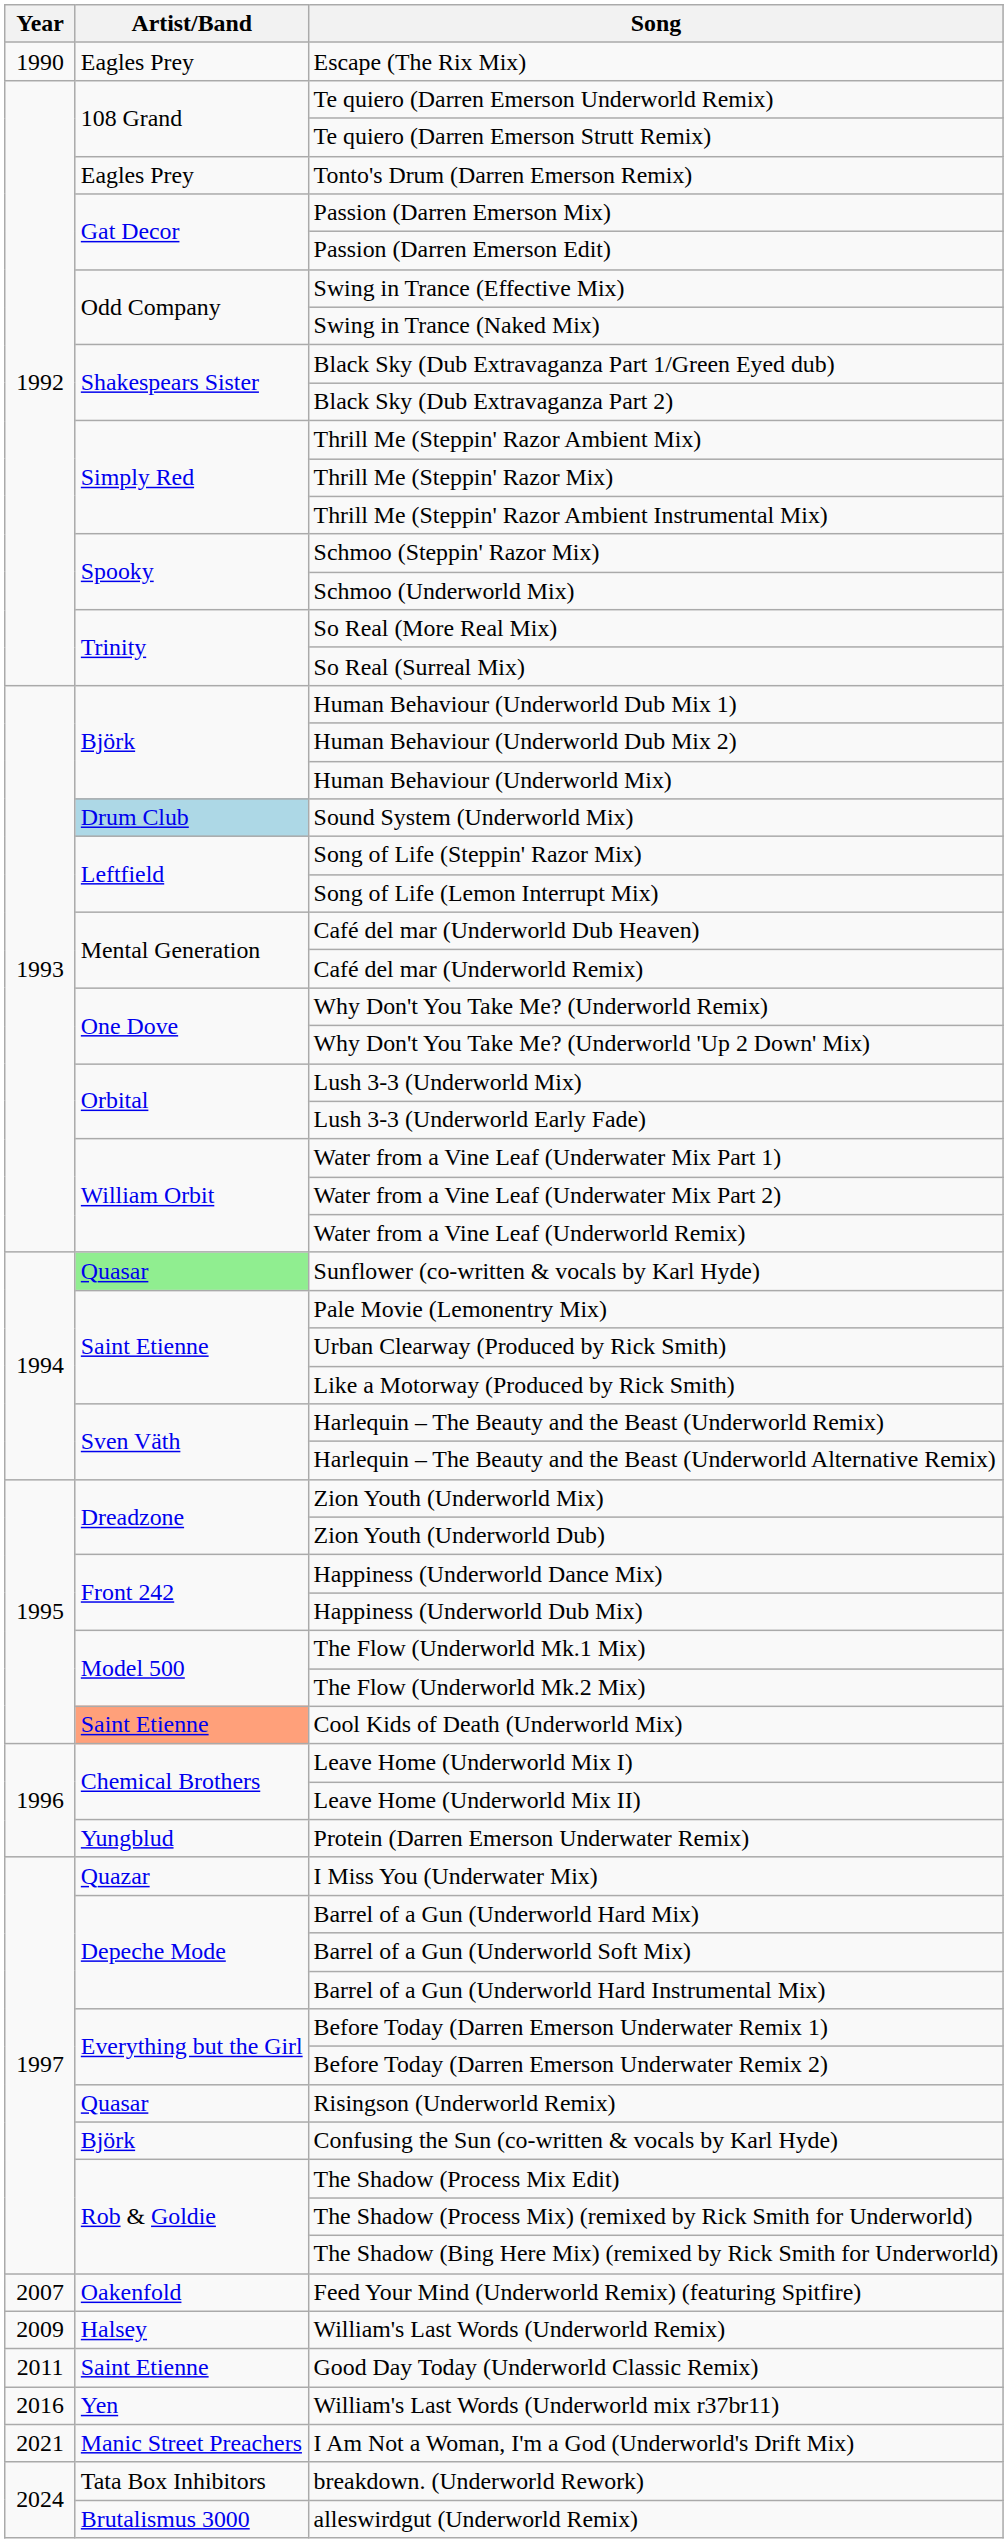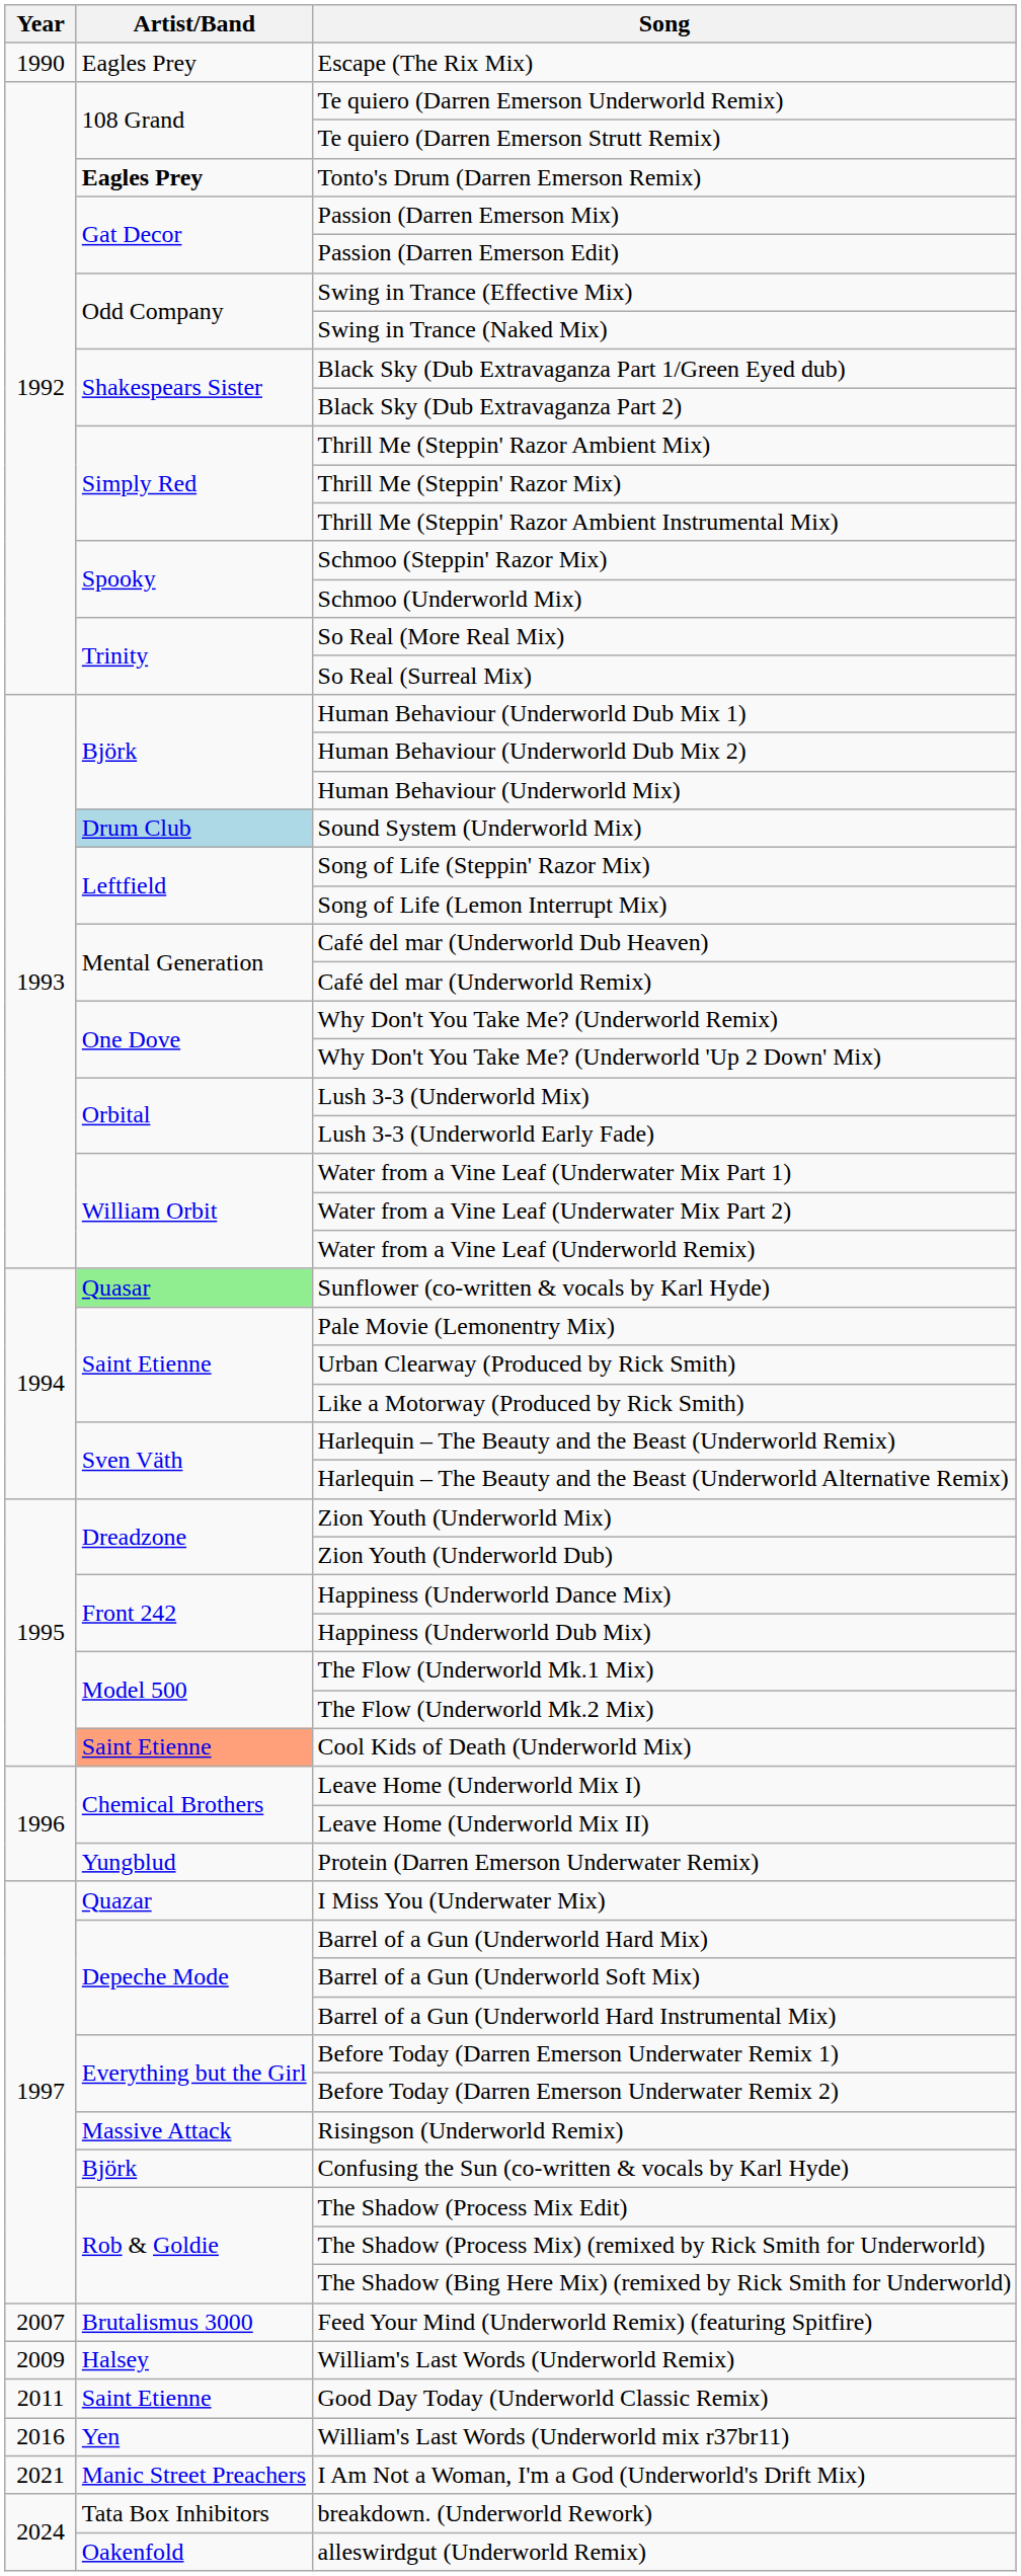Tonto's Drum (Darren Emerson Remix) | Artist/Band: normal -> bold
Risingson (Underworld Remix) | Artist/Band: Quasar -> Massive Attack
Feed Your Mind (Underworld Remix) (featuring Spitfire) | Artist/Band: Oakenfold -> Brutalismus 3000
alleswirdgut (Underworld Remix) | Artist/Band: Brutalismus 3000 -> Oakenfold
